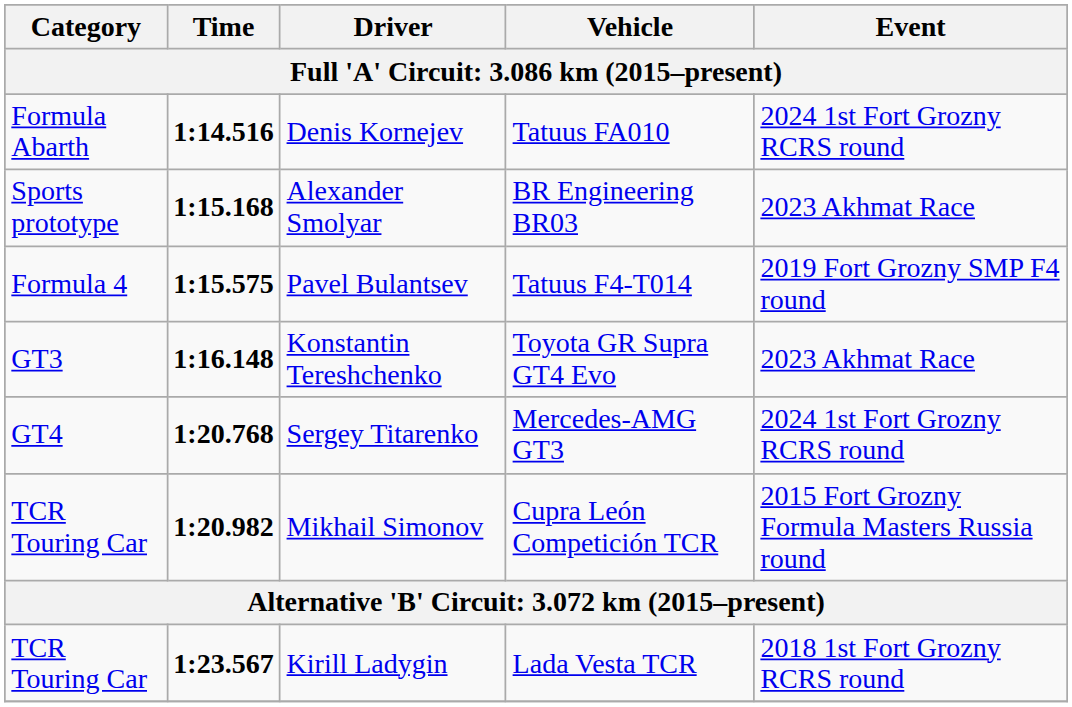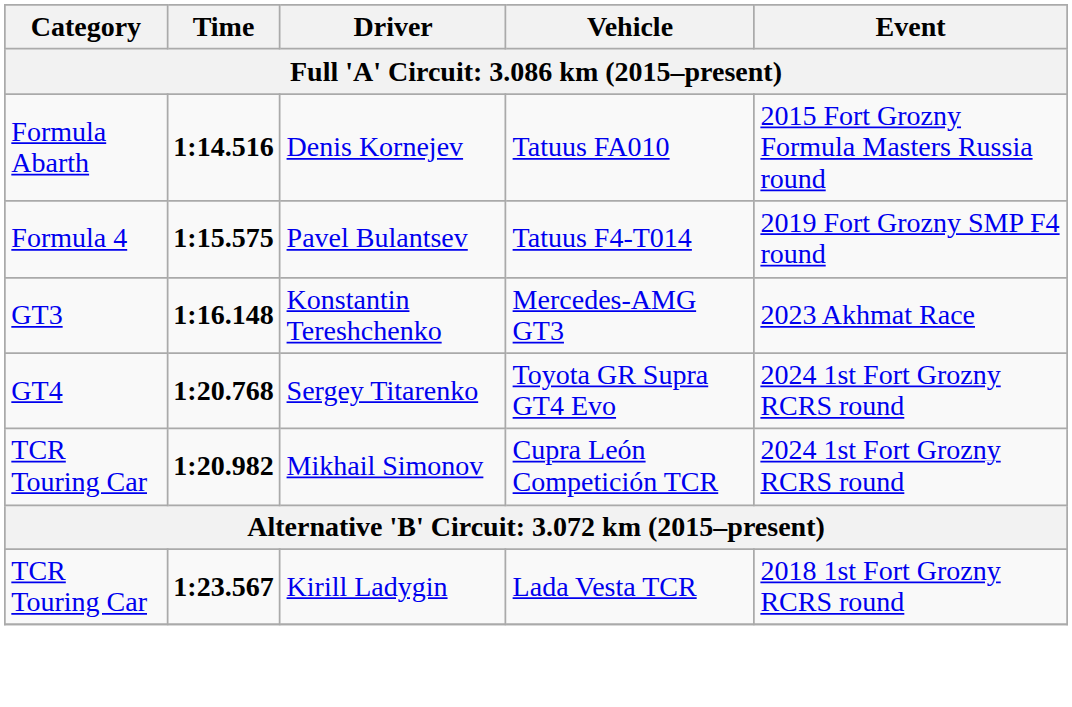Denis Kornejev | Event: 2024 1st Fort Grozny RCRS round -> 2015 Fort Grozny Formula Masters Russia round
- row: Sports prototype | 1:15.168 | Alexander Smolyar | BR Engineering BR03 | 2023 Akhmat Race
Konstantin Tereshchenko | Vehicle: Toyota GR Supra GT4 Evo -> Mercedes-AMG GT3
Sergey Titarenko | Vehicle: Mercedes-AMG GT3 -> Toyota GR Supra GT4 Evo
Mikhail Simonov | Event: 2015 Fort Grozny Formula Masters Russia round -> 2024 1st Fort Grozny RCRS round
